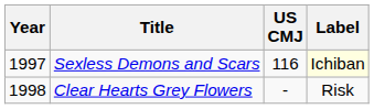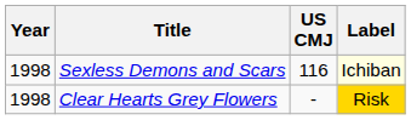Sexless Demons and Scars | Year: 1997 -> 1998
Clear Hearts Grey Flowers | Label: no background -> gold background
